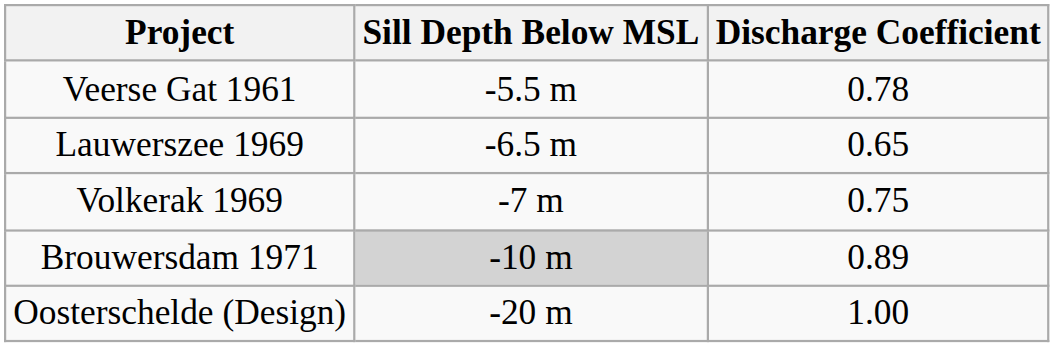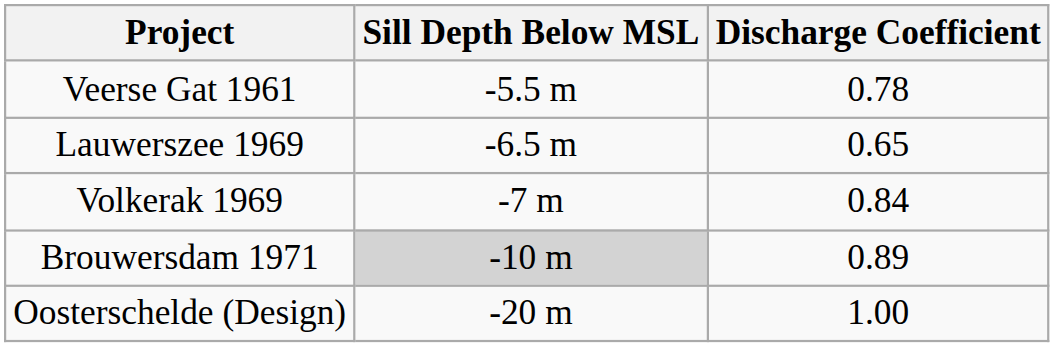Volkerak 1969 | Discharge Coefficient: 0.75 -> 0.84
